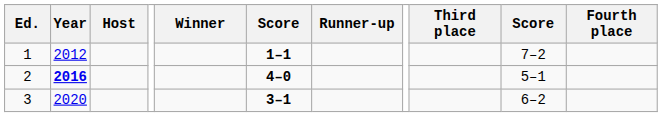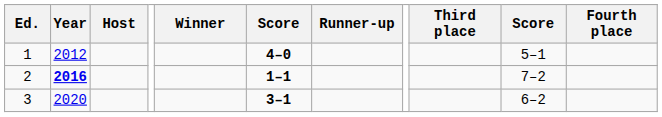1 | column 6: 1–1 -> 4–0
1 | column 10: 7–2 -> 5–1
2 | column 6: 4–0 -> 1–1
2 | column 10: 5–1 -> 7–2
